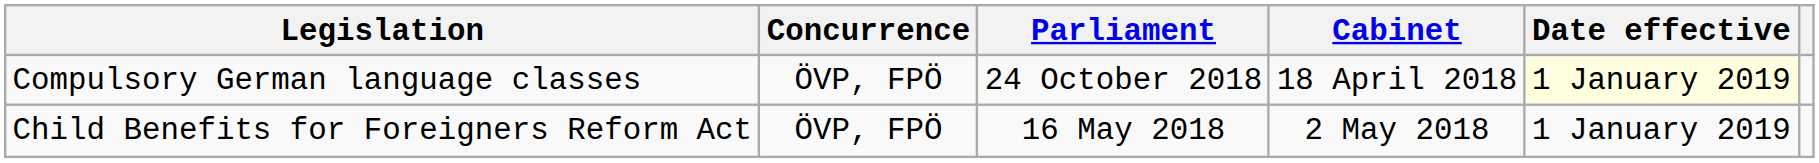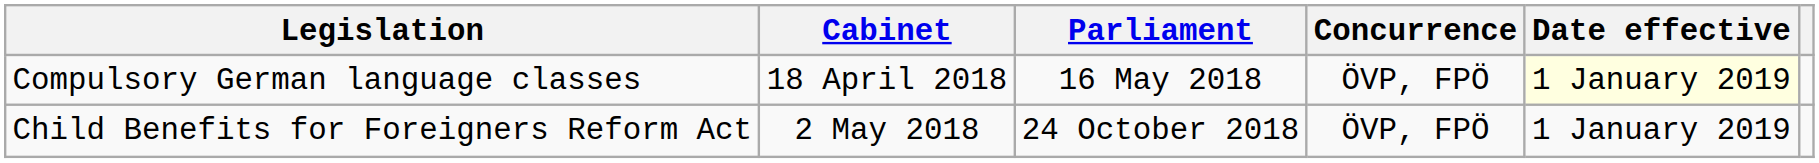columns swapped: Cabinet <-> Concurrence
Compulsory German language classes | Parliament: 24 October 2018 -> 16 May 2018
Child Benefits for Foreigners Reform Act | Parliament: 16 May 2018 -> 24 October 2018
